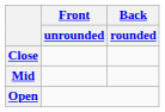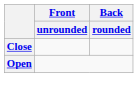- row: Mid
